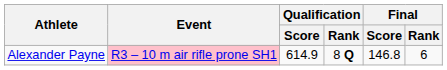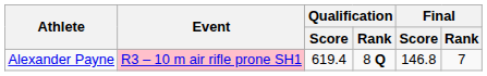Alexander Payne | Qualification / Score: 614.9 -> 619.4
Alexander Payne | Final / Rank: 6 -> 7
